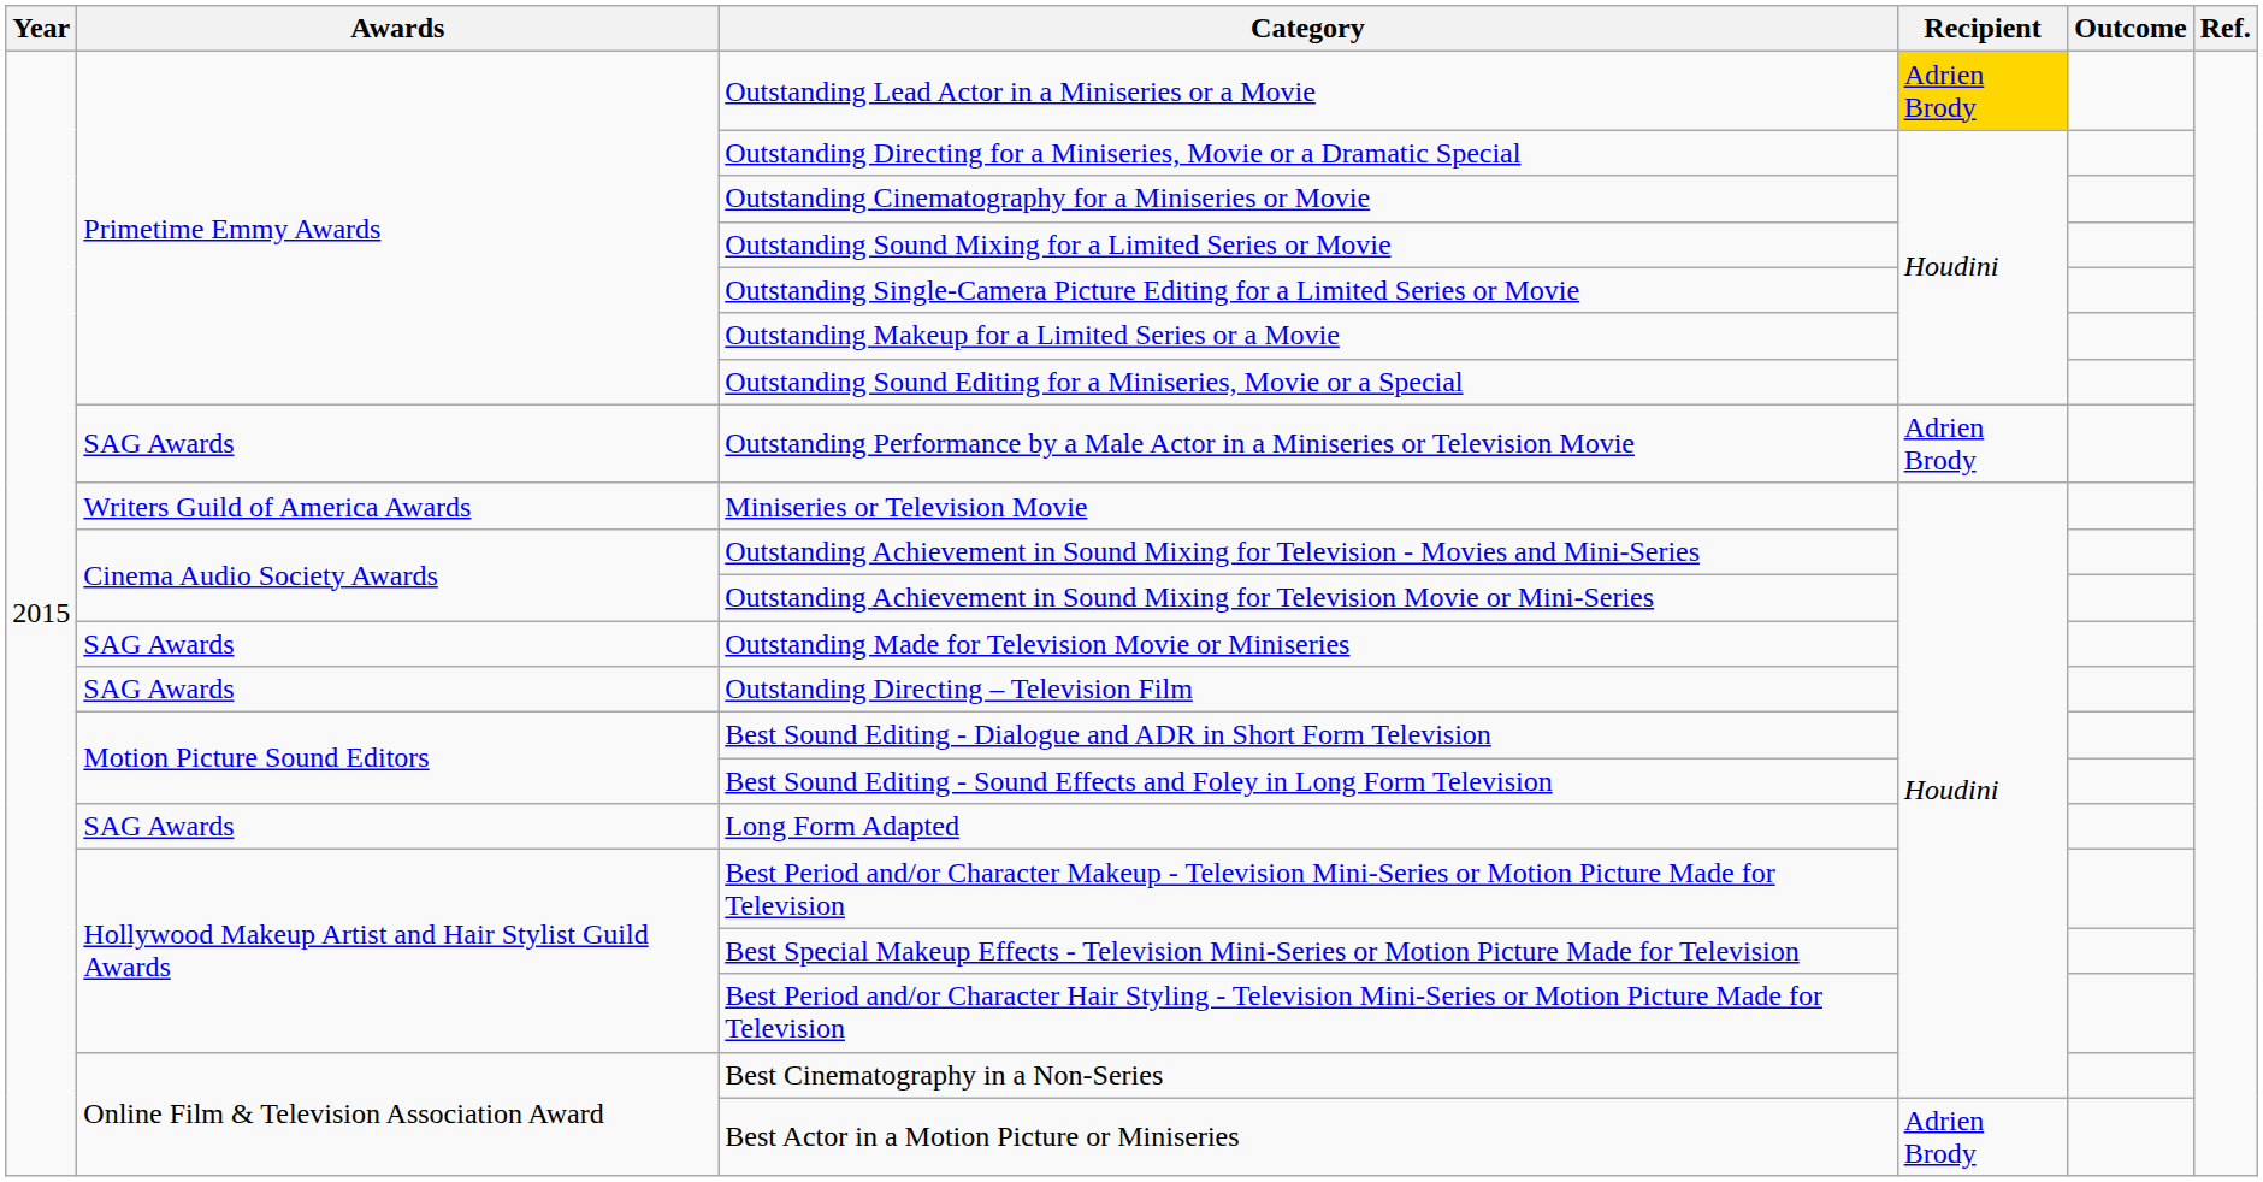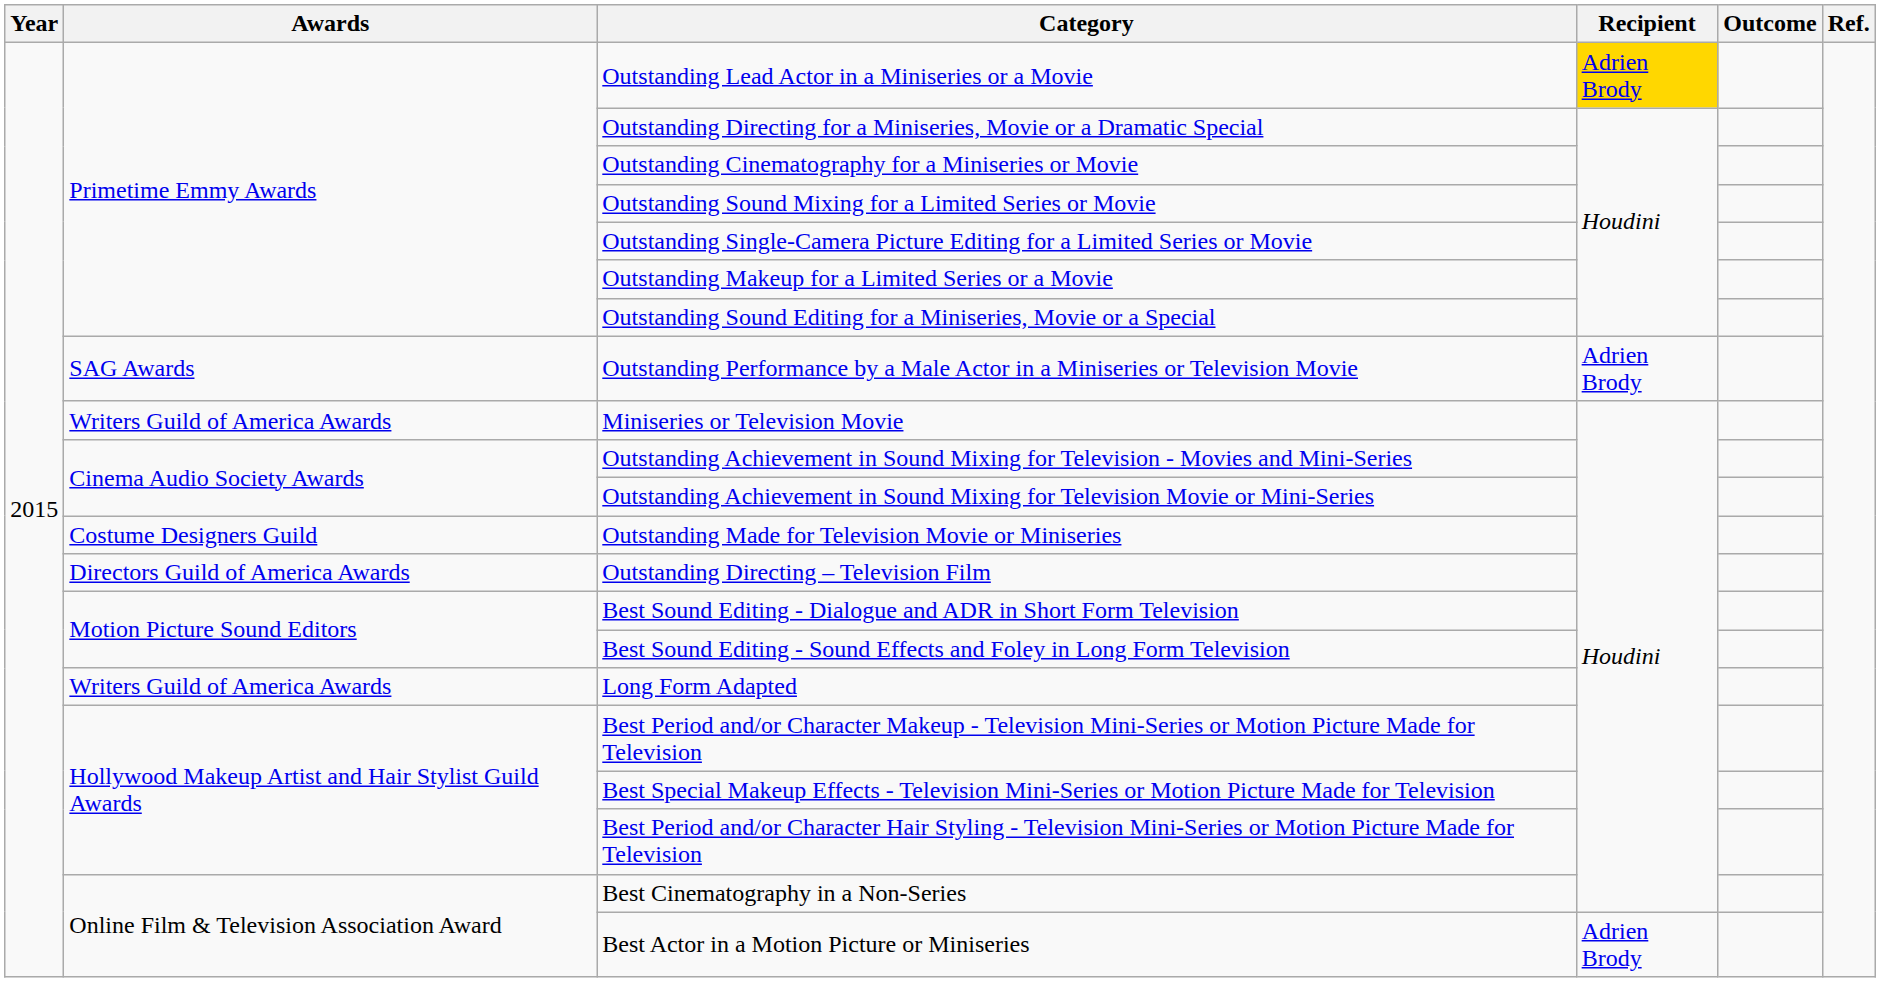Outstanding Made for Television Movie or Miniseries | Awards: SAG Awards -> Costume Designers Guild
Outstanding Directing – Television Film | Awards: SAG Awards -> Directors Guild of America Awards
Long Form Adapted | Awards: SAG Awards -> Writers Guild of America Awards
